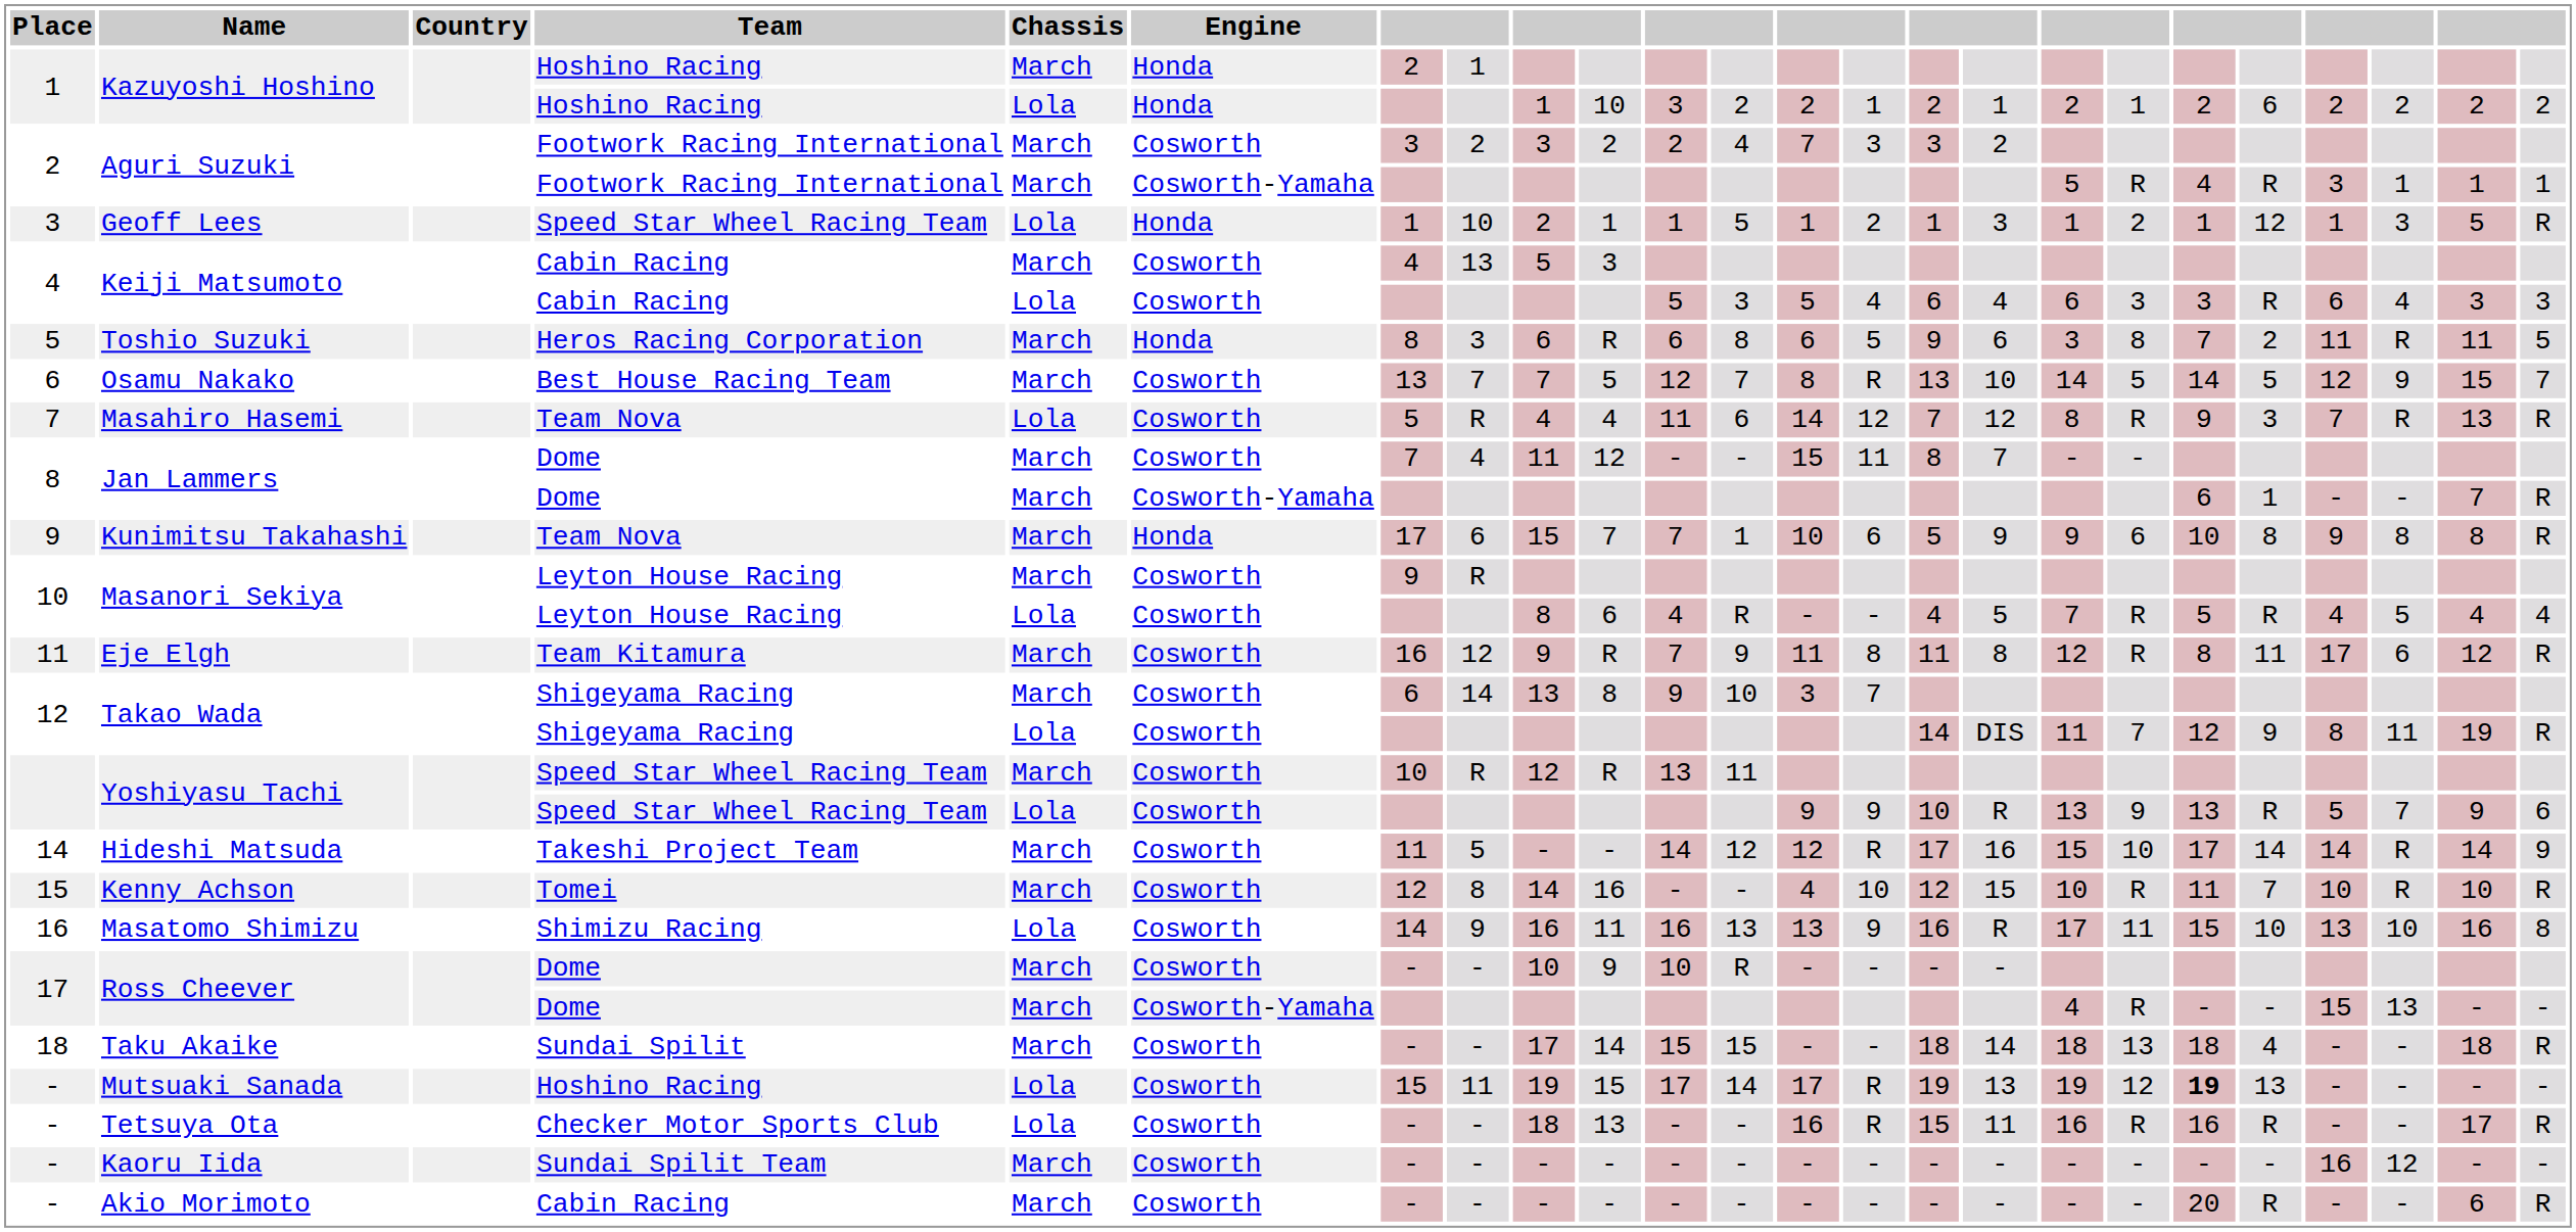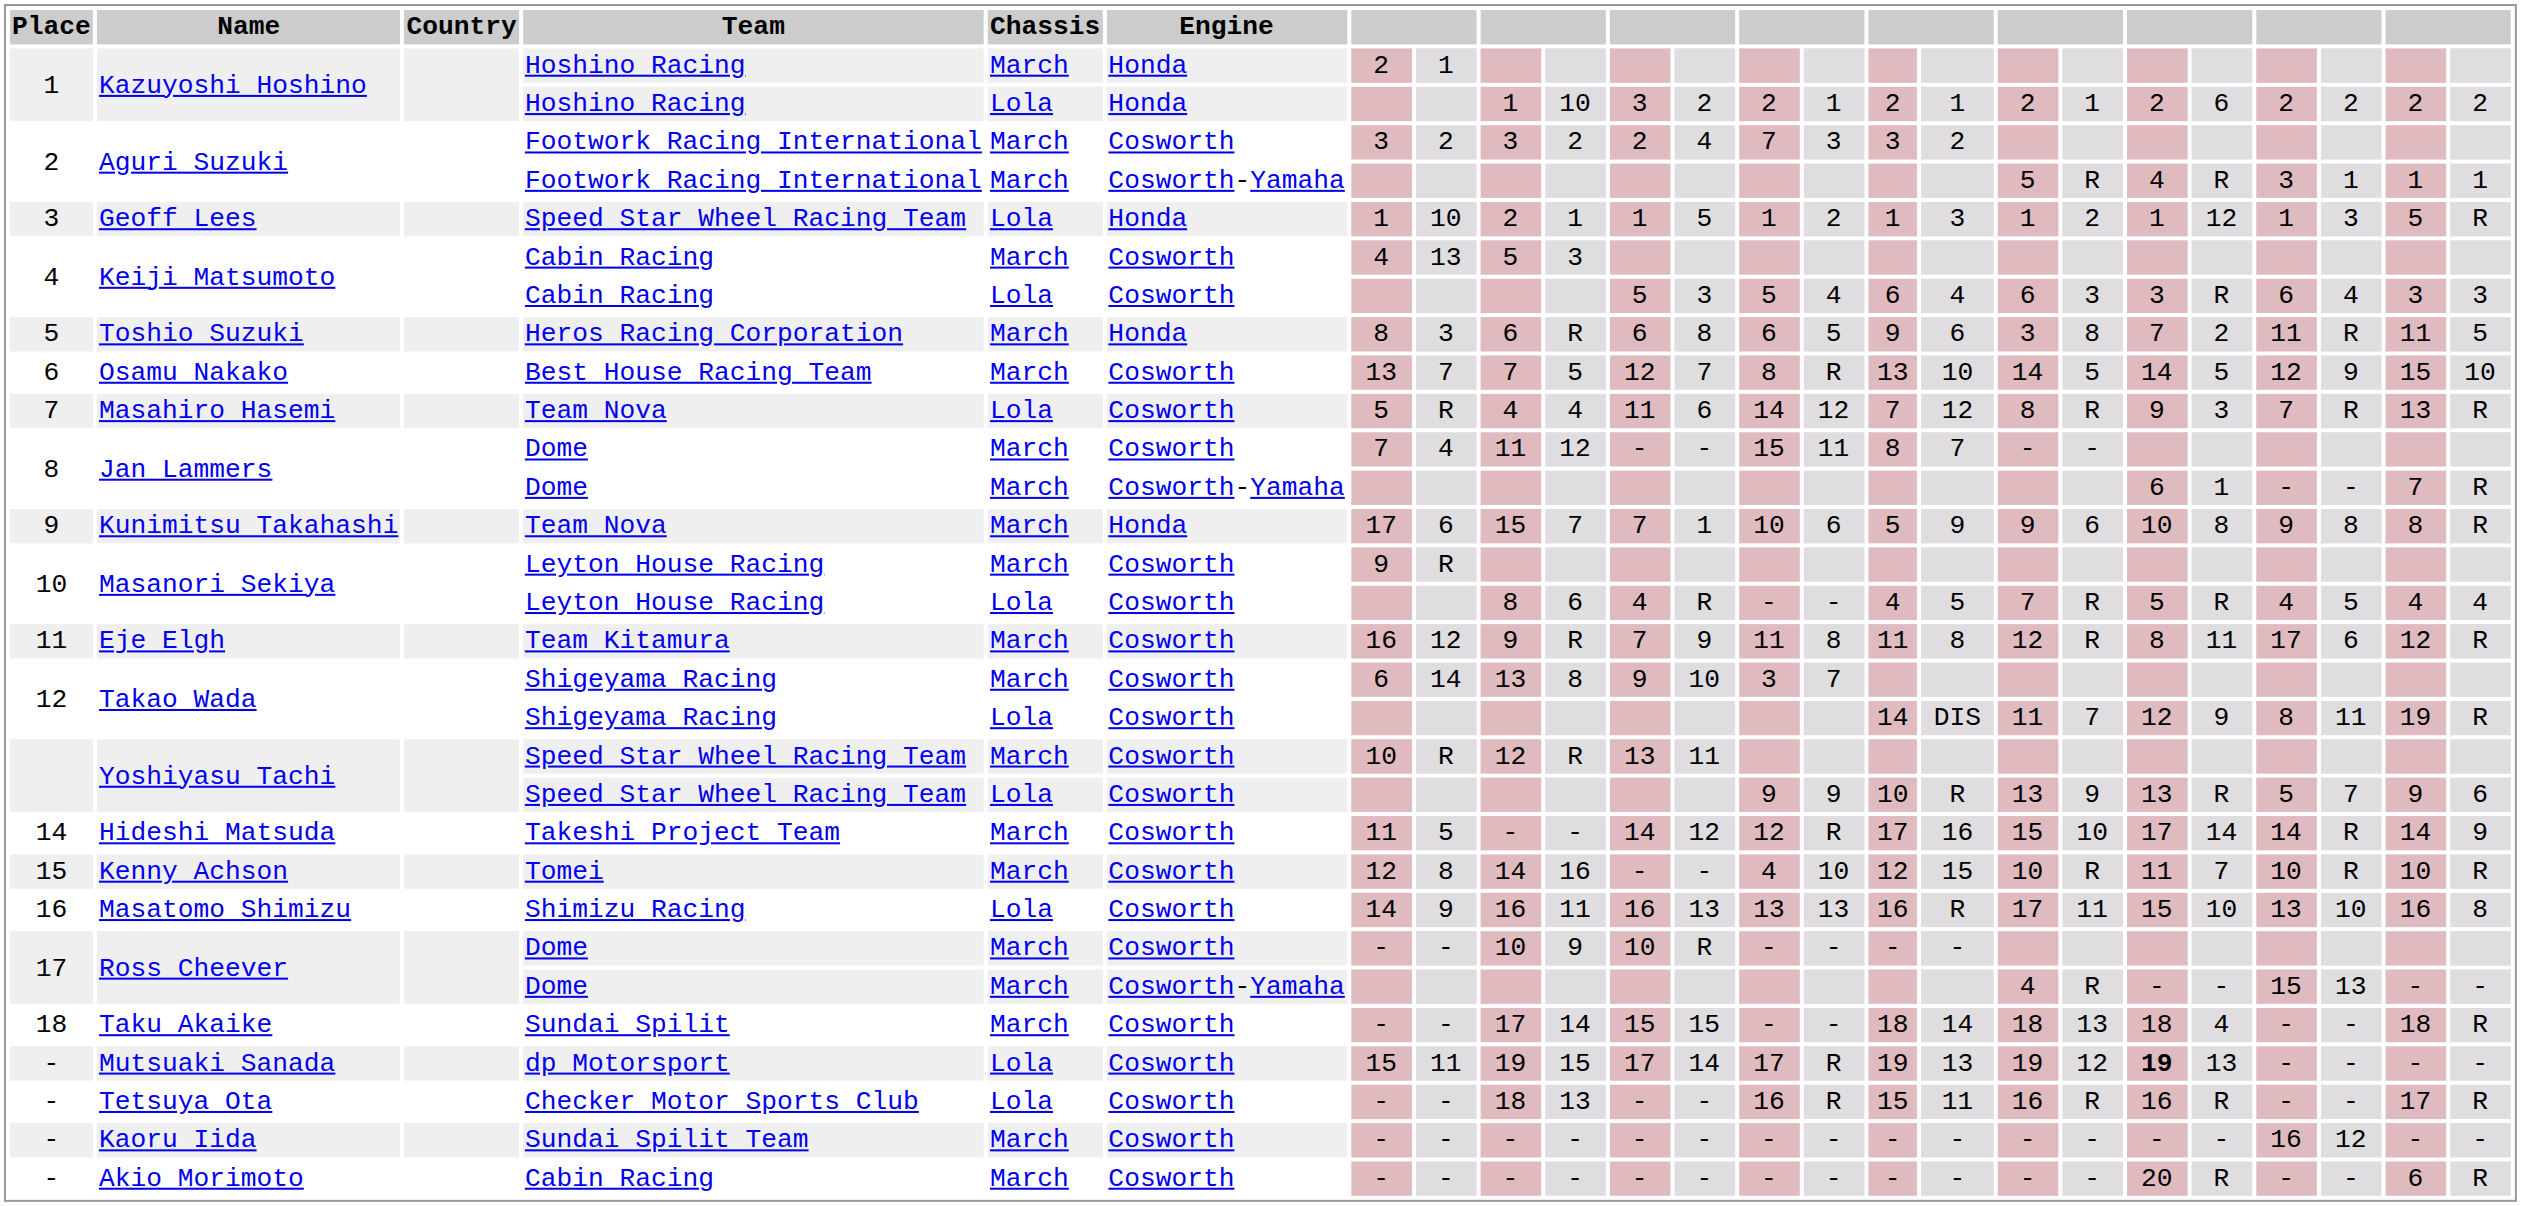Osamu Nakako | column 24: 7 -> 10
Masatomo Shimizu | column 14: 9 -> 13
Mutsuaki Sanada | Team: Hoshino Racing -> dp Motorsport
